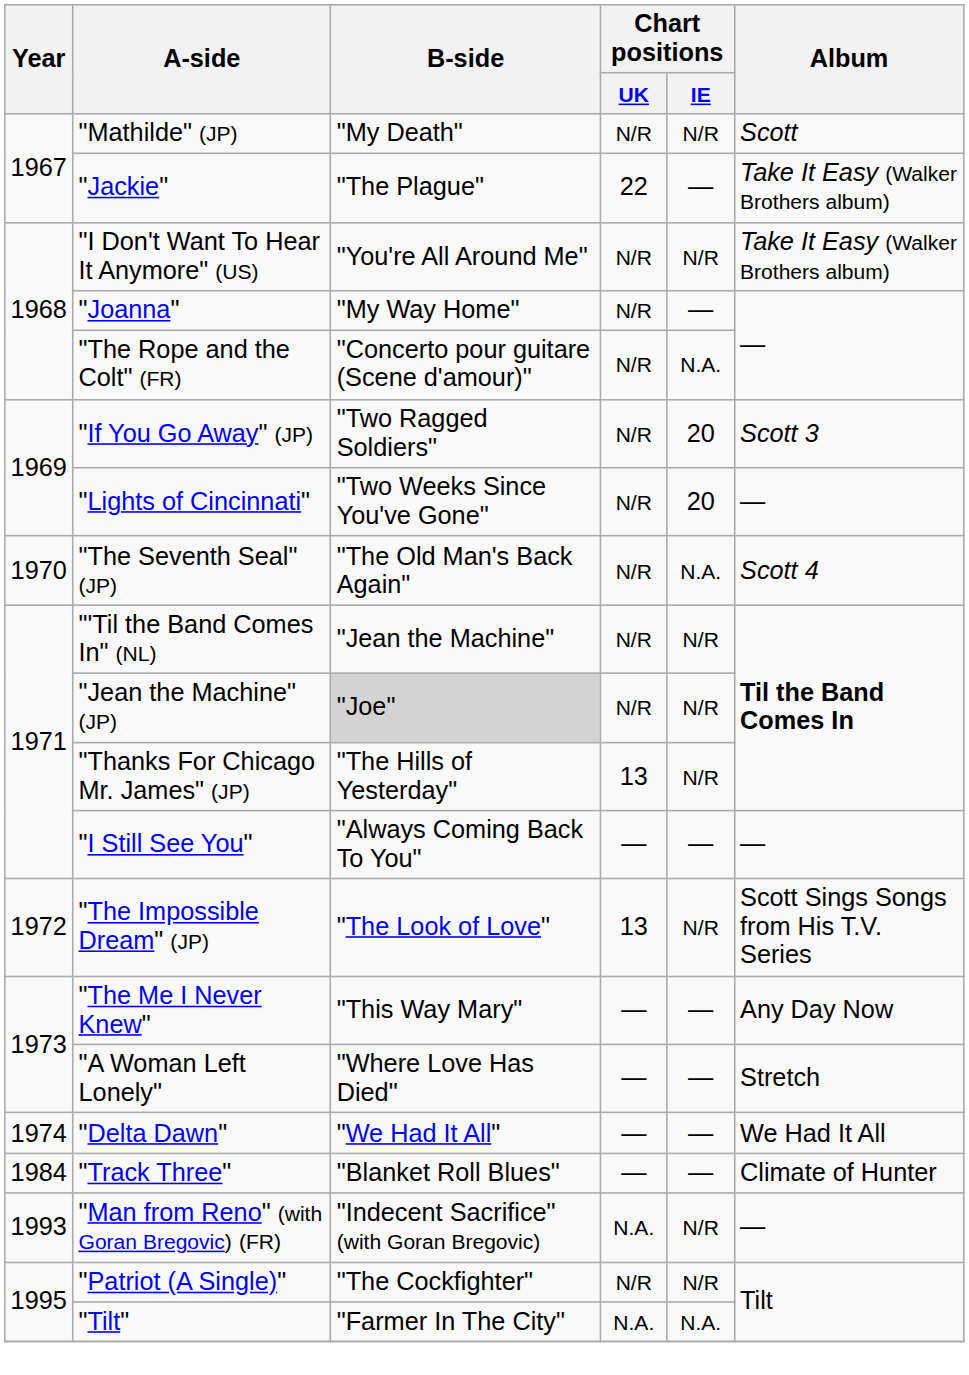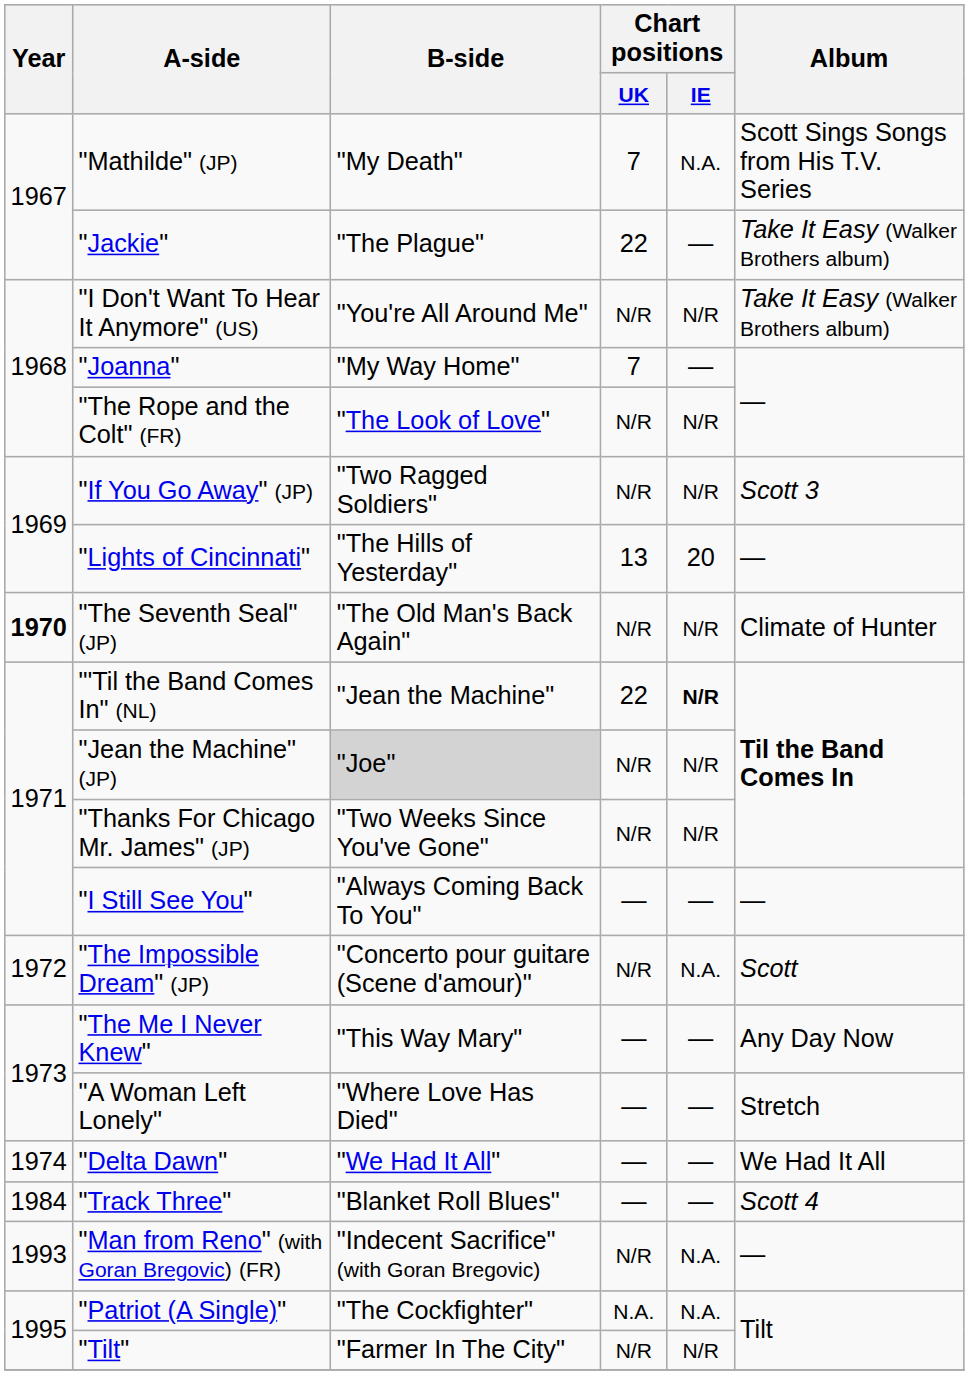"Mathilde" (JP) | Chart positions / UK: N/R -> 7
"Mathilde" (JP) | Chart positions / IE: N/R -> N.A.
"Mathilde" (JP) | Album: Scott -> Scott Sings Songs from His T.V. Series
"Joanna" | Chart positions / UK: N/R -> 7
"The Rope and the Colt" (FR) | B-side: "Concerto pour guitare (Scene d'amour)" -> "The Look of Love"
"The Rope and the Colt" (FR) | Chart positions / IE: N.A. -> N/R
"If You Go Away" (JP) | Chart positions / IE: 20 -> N/R
"Lights of Cincinnati" | B-side: "Two Weeks Since You've Gone" -> "The Hills of Yesterday"
"Lights of Cincinnati" | Chart positions / UK: N/R -> 13
"The Seventh Seal" (JP) | Year: normal -> bold
"The Seventh Seal" (JP) | Chart positions / IE: N.A. -> N/R
"The Seventh Seal" (JP) | Album: Scott 4 -> Climate of Hunter
"'Til the Band Comes In" (NL) | Chart positions / UK: N/R -> 22
"'Til the Band Comes In" (NL) | Chart positions / IE: normal -> bold
"Thanks For Chicago Mr. James" (JP) | B-side: "The Hills of Yesterday" -> "Two Weeks Since You've Gone"
"Thanks For Chicago Mr. James" (JP) | Chart positions / UK: 13 -> N/R
"The Impossible Dream" (JP) | B-side: "The Look of Love" -> "Concerto pour guitare (Scene d'amour)"
"The Impossible Dream" (JP) | Chart positions / UK: 13 -> N/R
"The Impossible Dream" (JP) | Chart positions / IE: N/R -> N.A.
"The Impossible Dream" (JP) | Album: Scott Sings Songs from His T.V. Series -> Scott
"Track Three" | Album: Climate of Hunter -> Scott 4
"Man from Reno" (with Goran Bregovic) (FR) | Chart positions / UK: N.A. -> N/R
"Man from Reno" (with Goran Bregovic) (FR) | Chart positions / IE: N/R -> N.A.
"Patriot (A Single)" | Chart positions / UK: N/R -> N.A.
"Patriot (A Single)" | Chart positions / IE: N/R -> N.A.
"Tilt" | Chart positions / UK: N.A. -> N/R
"Tilt" | Chart positions / IE: N.A. -> N/R
